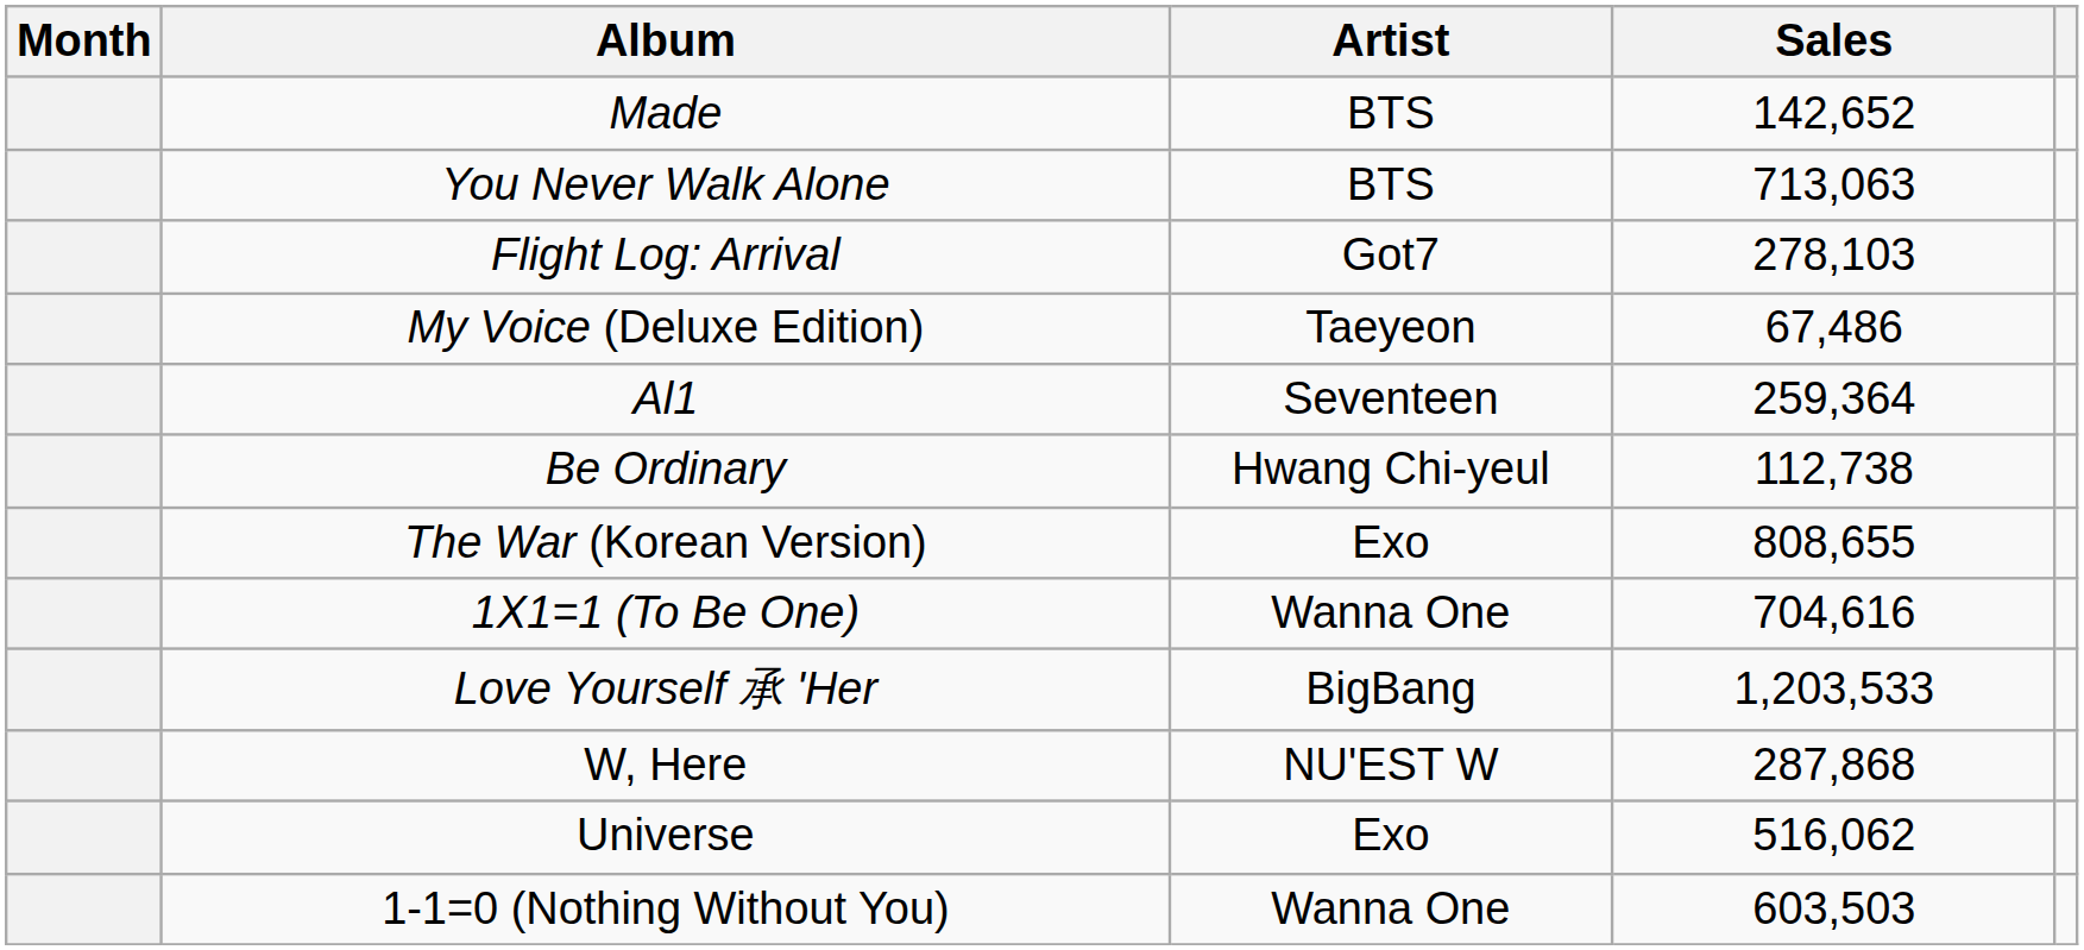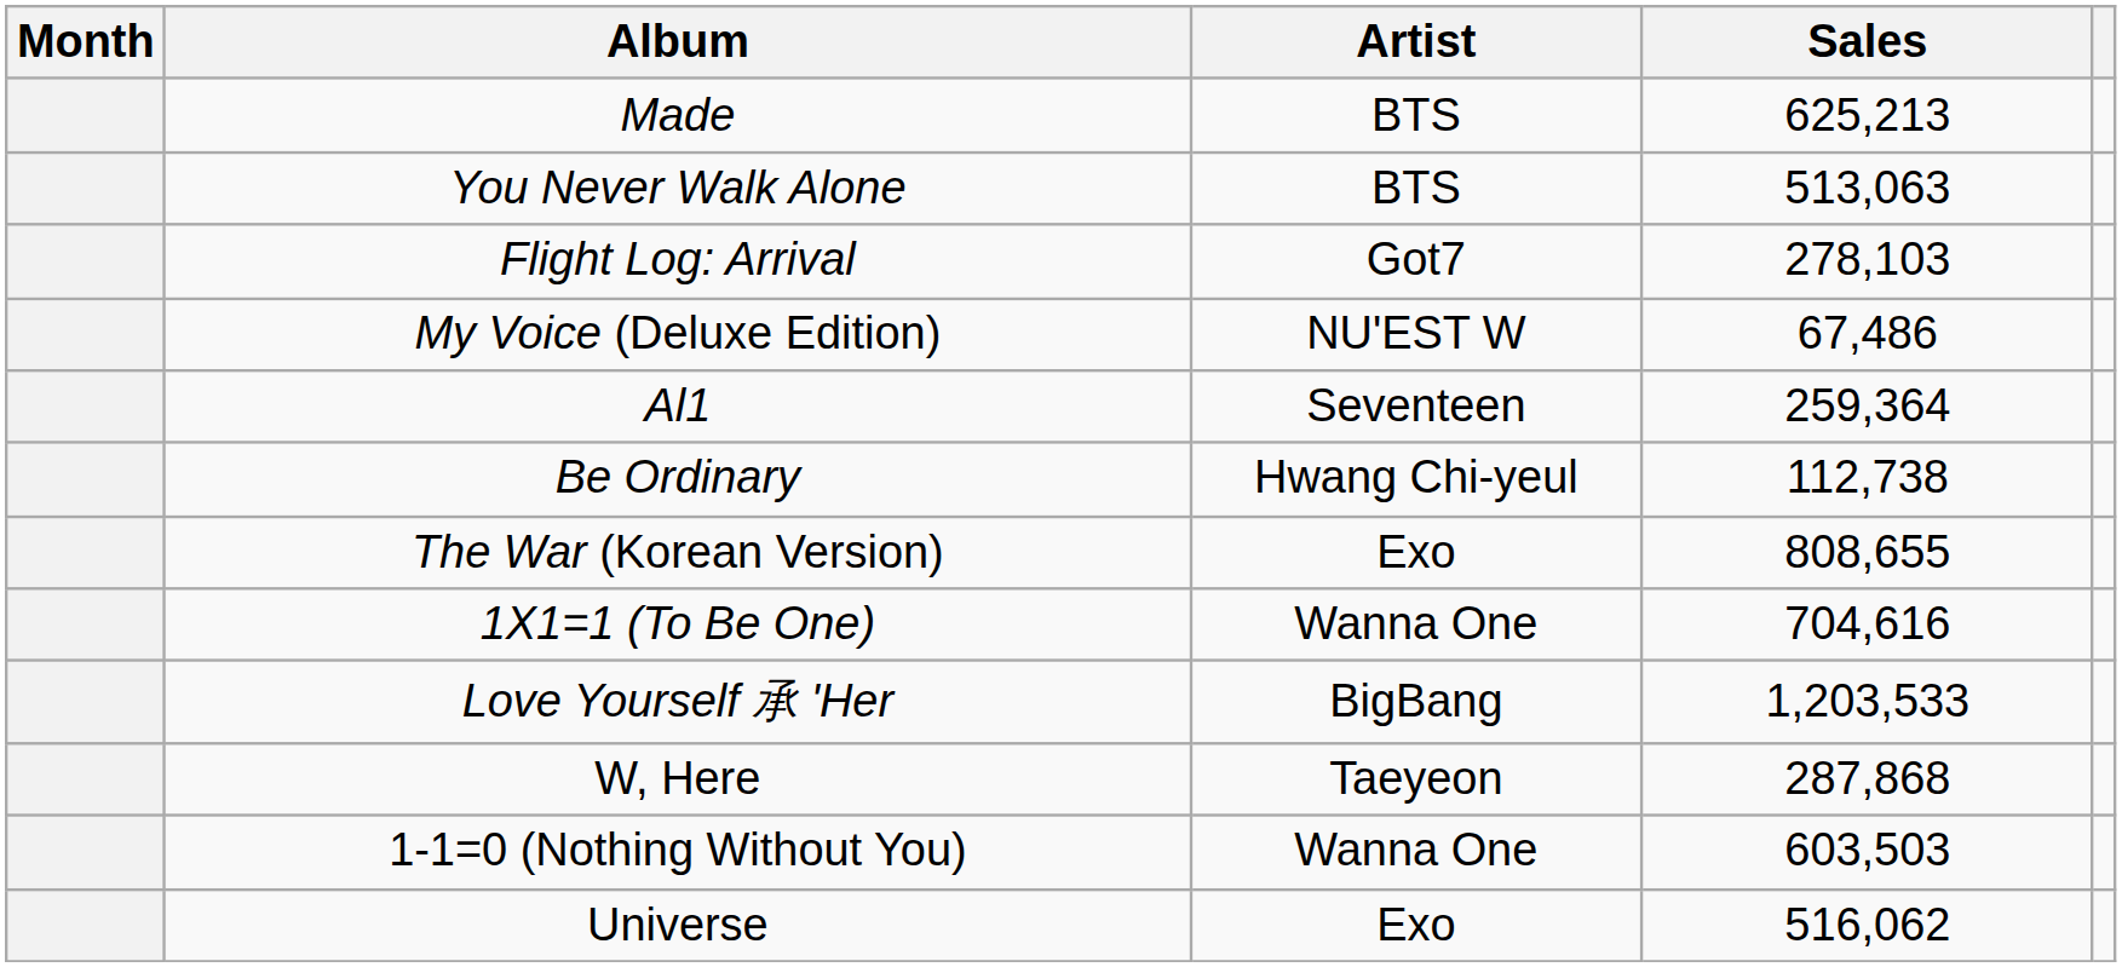Made | Sales: 142,652 -> 625,213
You Never Walk Alone | Sales: 713,063 -> 513,063
My Voice (Deluxe Edition) | Artist: Taeyeon -> NU'EST W
W, Here | Artist: NU'EST W -> Taeyeon
rows swapped: 1-1=0 (Nothing Without You) <-> Universe
